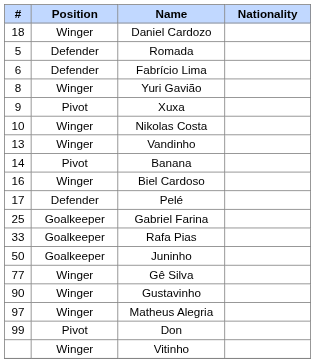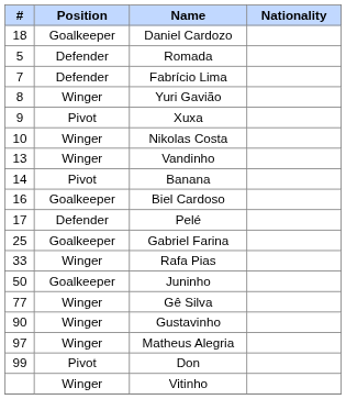Daniel Cardozo | Position: Winger -> Goalkeeper
Fabrício Lima | #: 6 -> 7
Biel Cardoso | Position: Winger -> Goalkeeper
Rafa Pias | Position: Goalkeeper -> Winger
